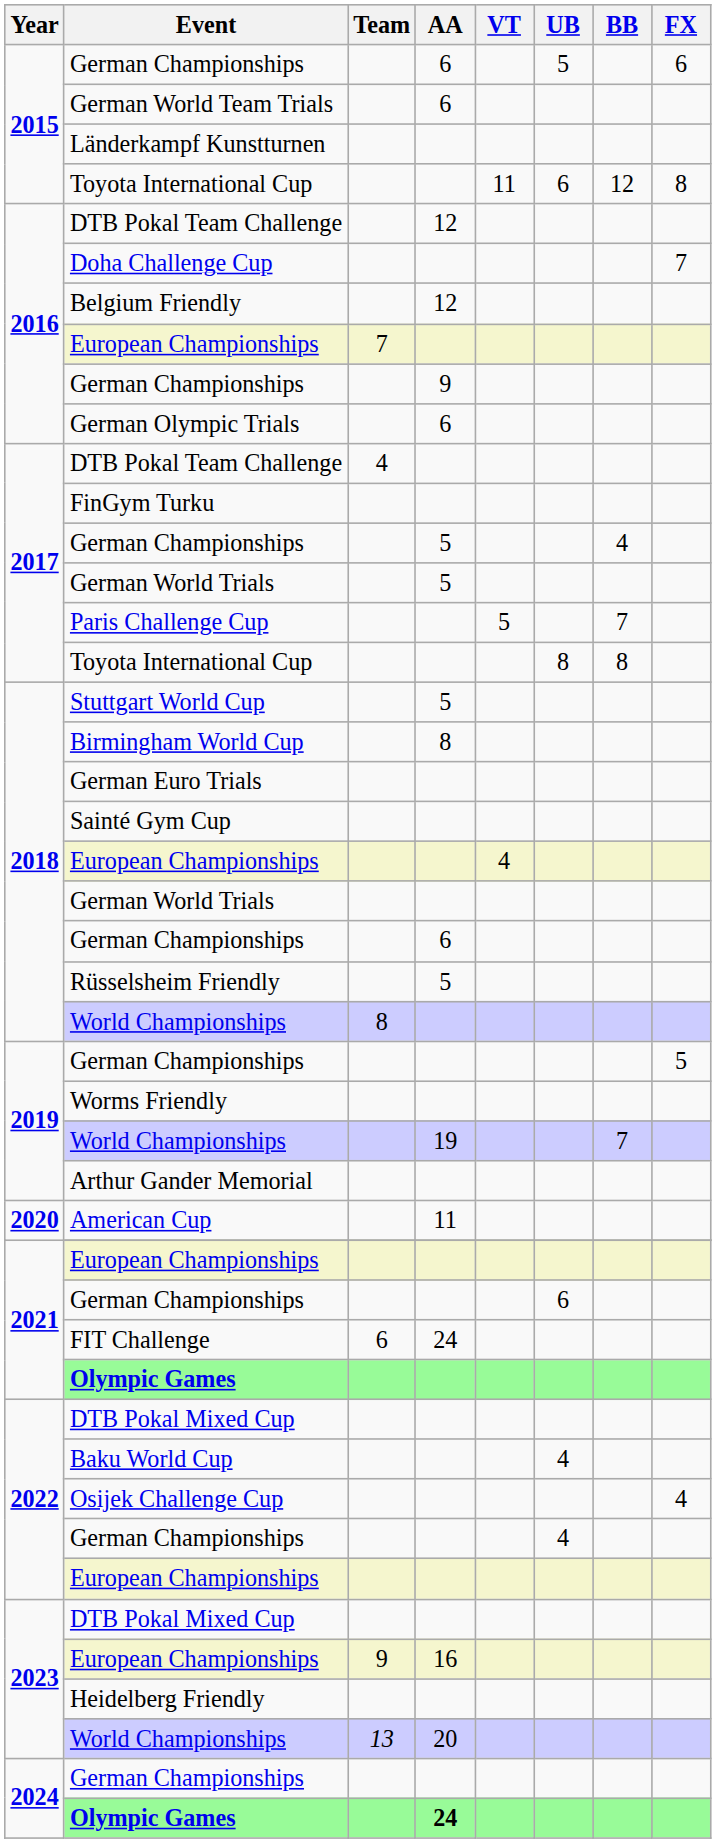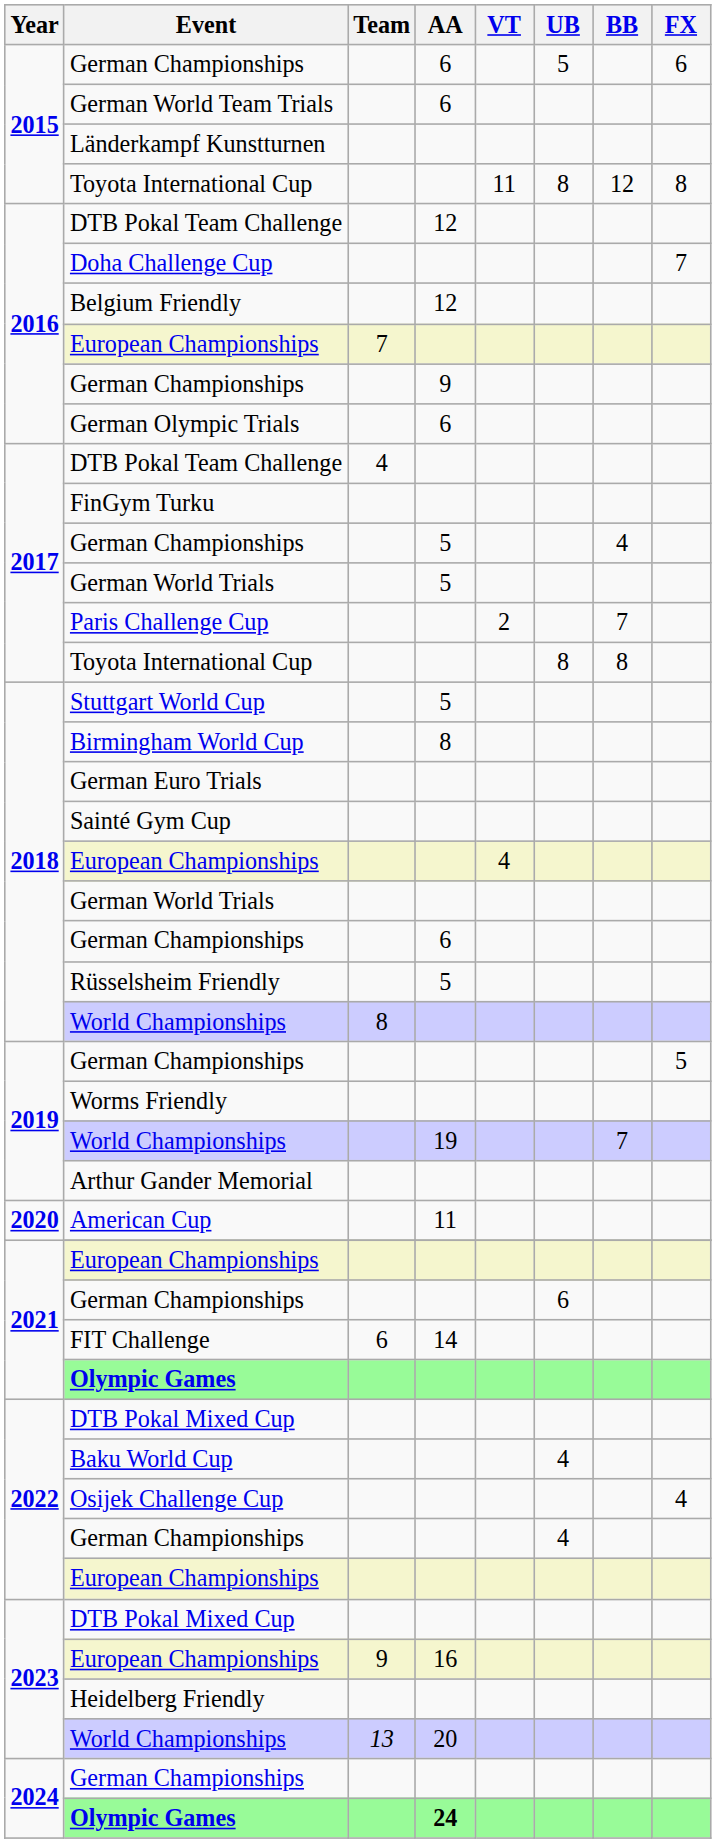2015 / Toyota International Cup | UB: 6 -> 8
Paris Challenge Cup | VT: 5 -> 2
FIT Challenge | AA: 24 -> 14
